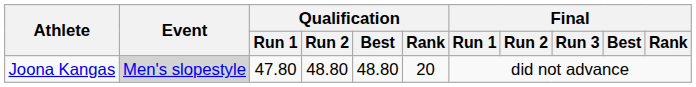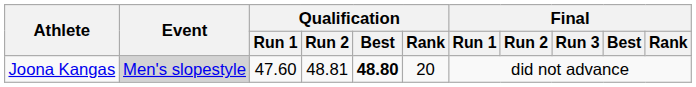Joona Kangas | Qualification / Run 1: 47.80 -> 47.60
Joona Kangas | Qualification / Run 2: 48.80 -> 48.81
Joona Kangas | Qualification / Best: normal -> bold
